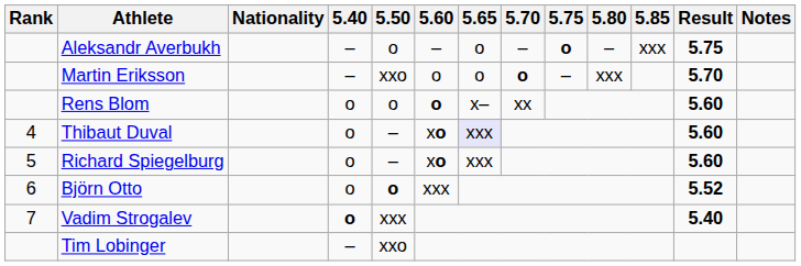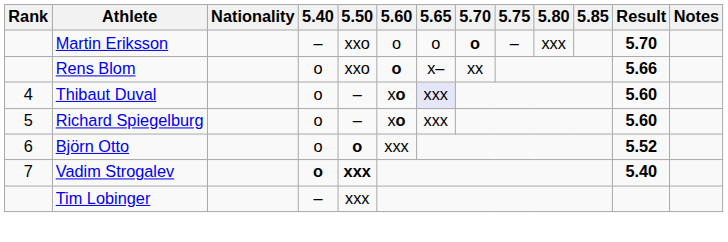- row: Aleksandr Averbukh | – | o | – | o | – | o | – | xxx | 5.75
Rens Blom | 5.50: o -> xxo
Rens Blom | Result: 5.60 -> 5.66
Vadim Strogalev | 5.50: normal -> bold
Tim Lobinger | 5.50: xxo -> xxx
